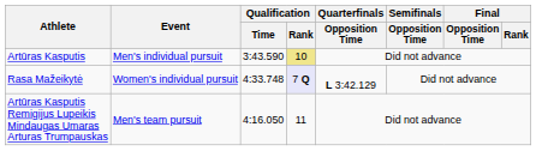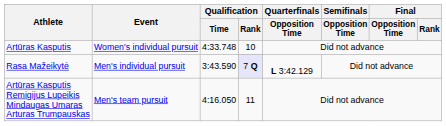Artūras Kasputis | Event: Men's individual pursuit -> Women's individual pursuit
Artūras Kasputis | Qualification / Time: 3:43.590 -> 4:33.748
Artūras Kasputis | Qualification / Rank: khaki background -> no background
Rasa Mažeikytė | Event: Women's individual pursuit -> Men's individual pursuit
Rasa Mažeikytė | Qualification / Time: 4:33.748 -> 3:43.590
